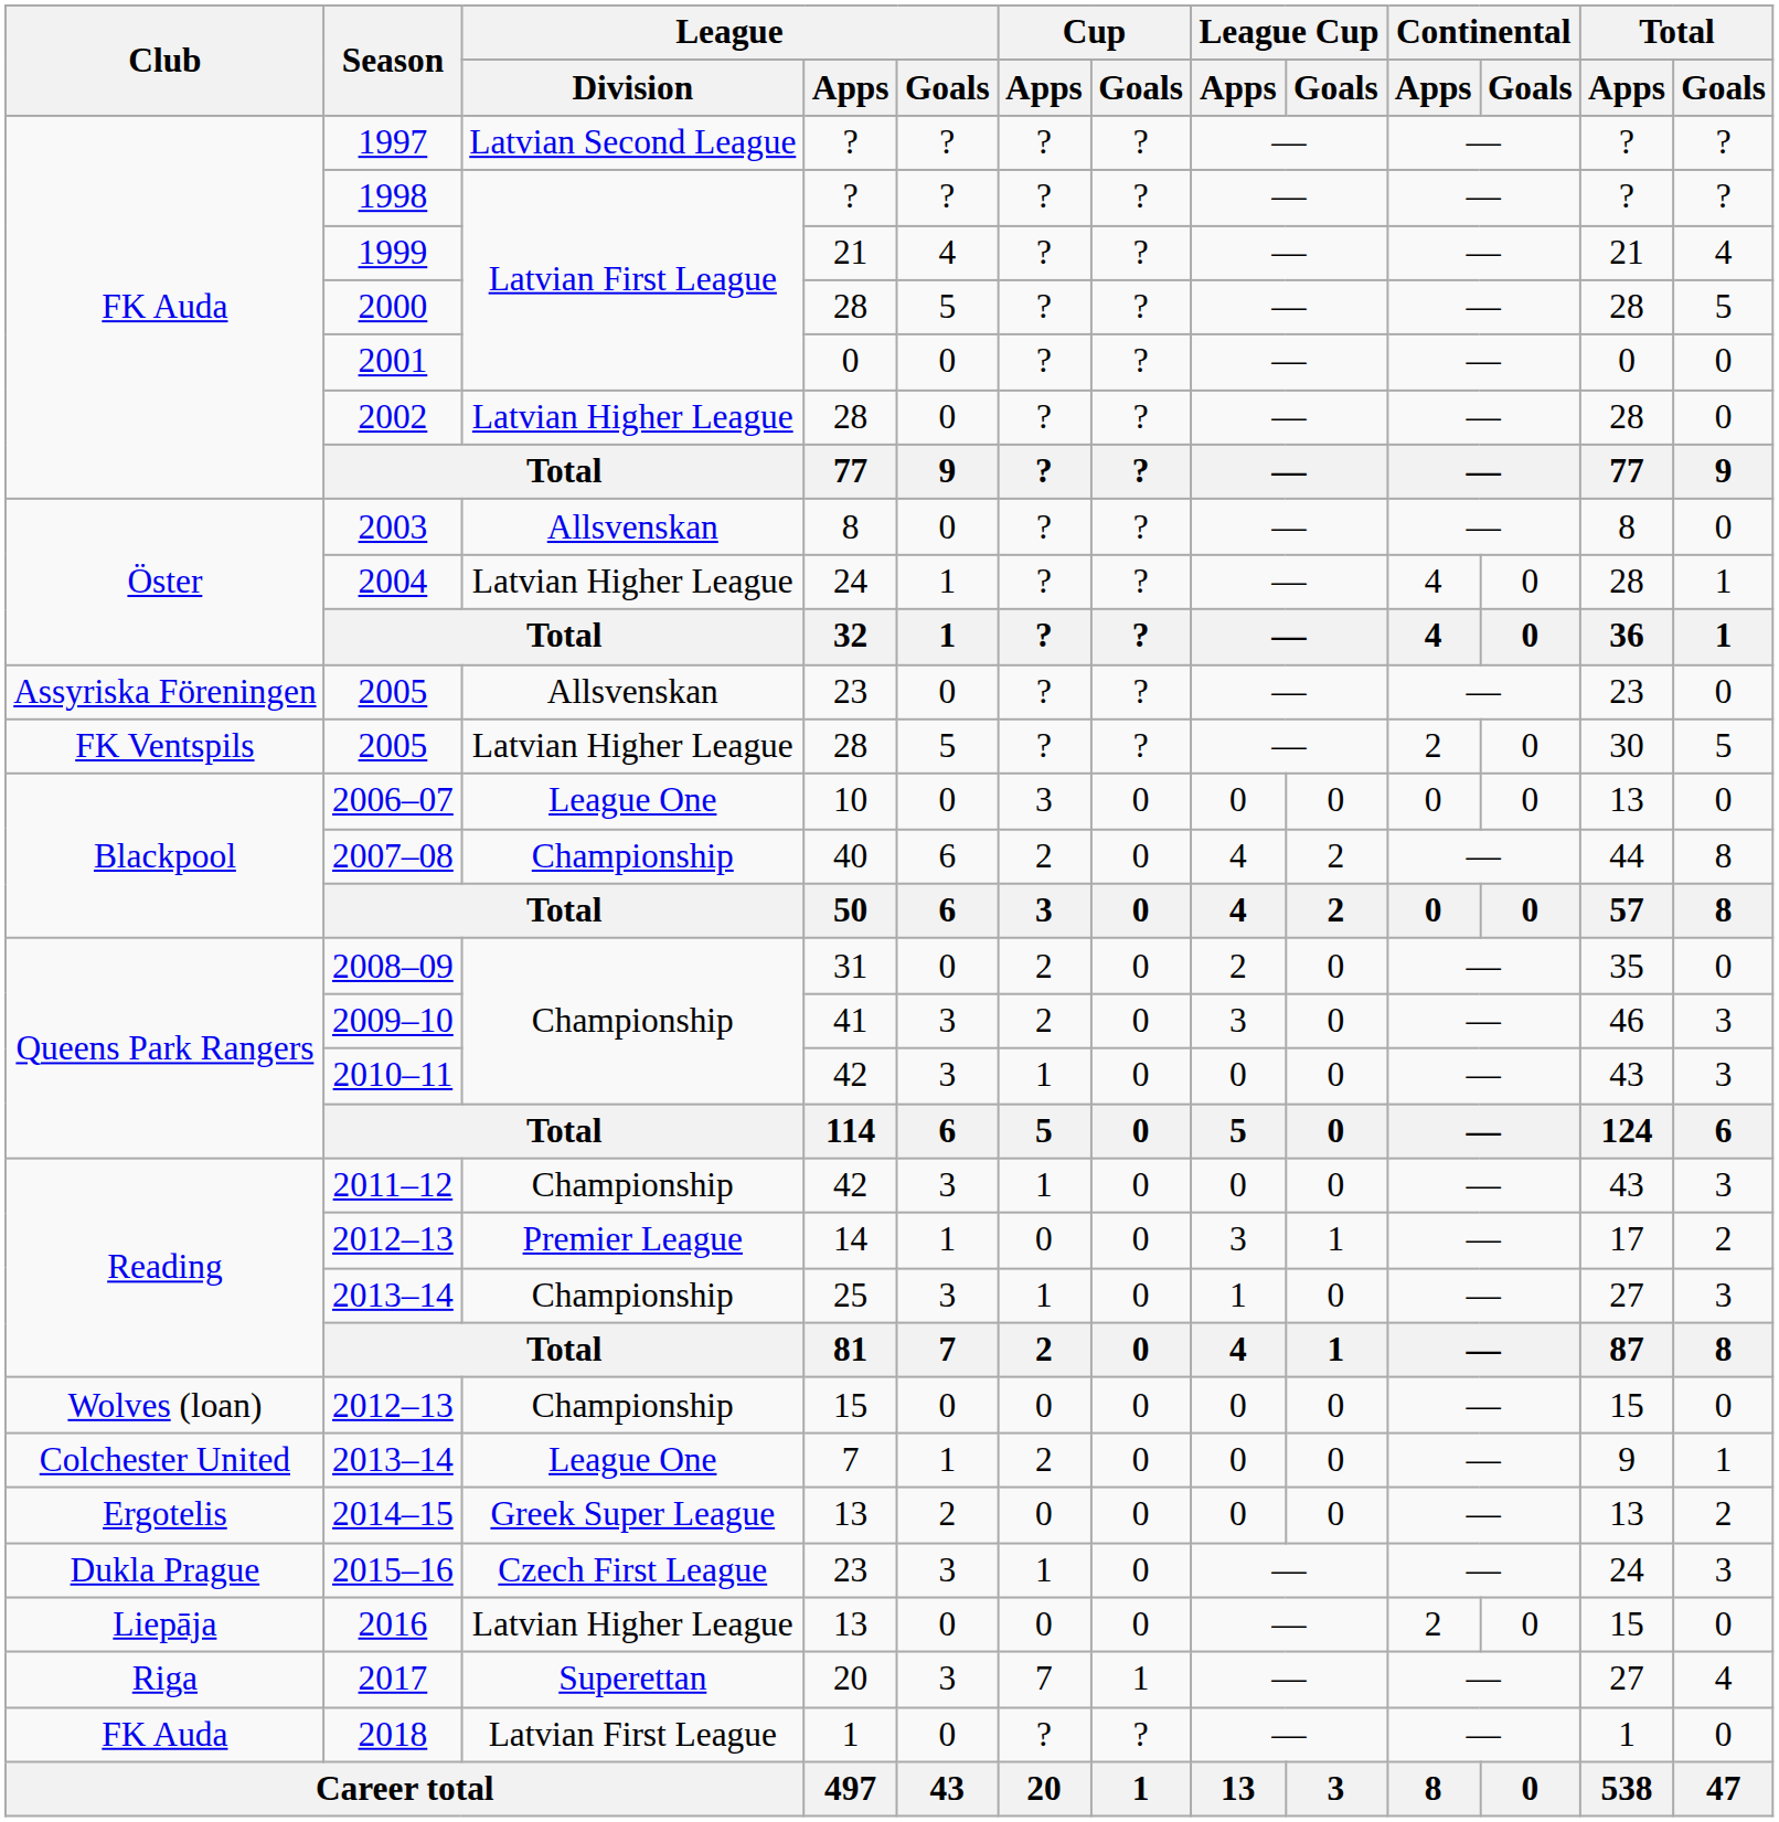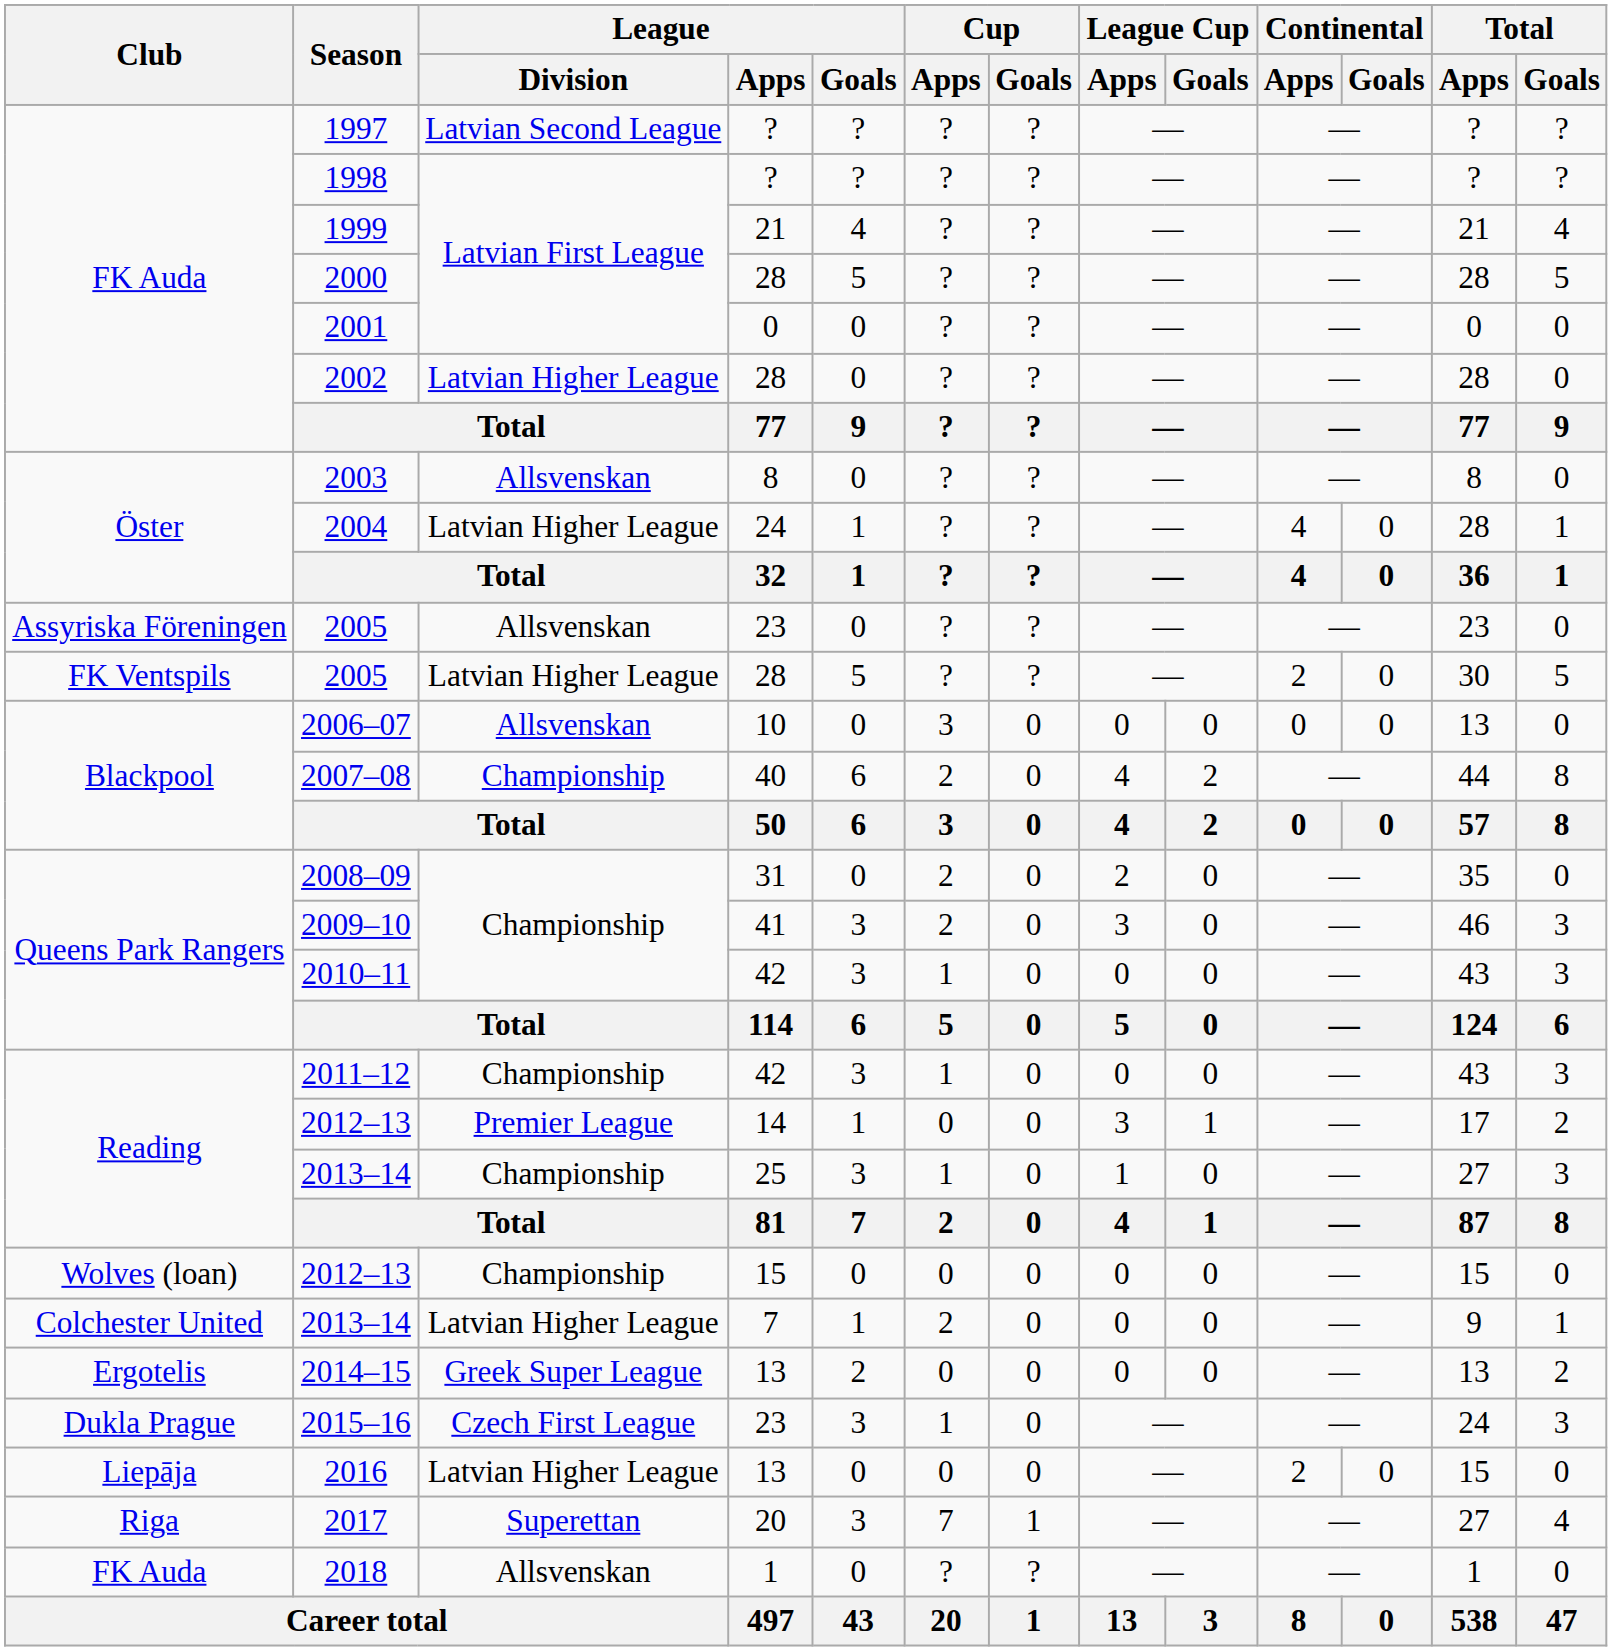2006–07 | League / Division: League One -> Allsvenskan
2013–14 / 7 | League / Division: League One -> Latvian Higher League
2018 | League / Division: Latvian First League -> Allsvenskan
